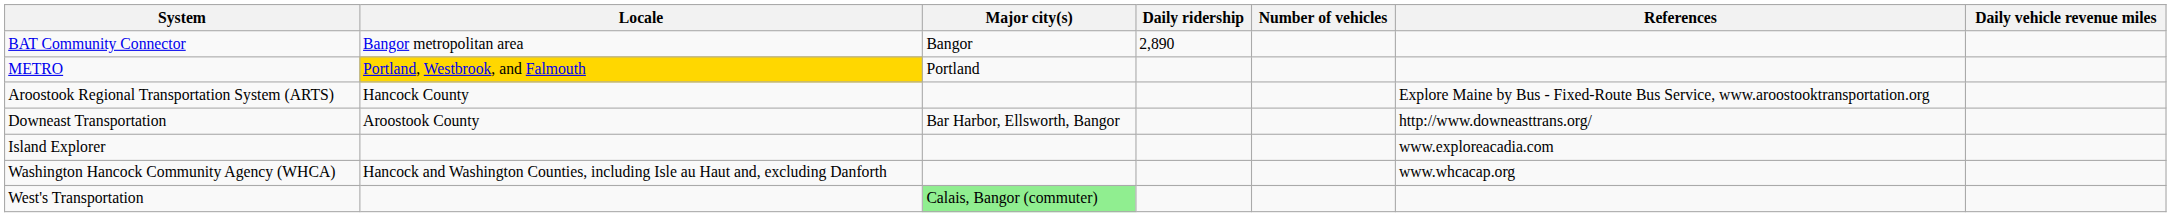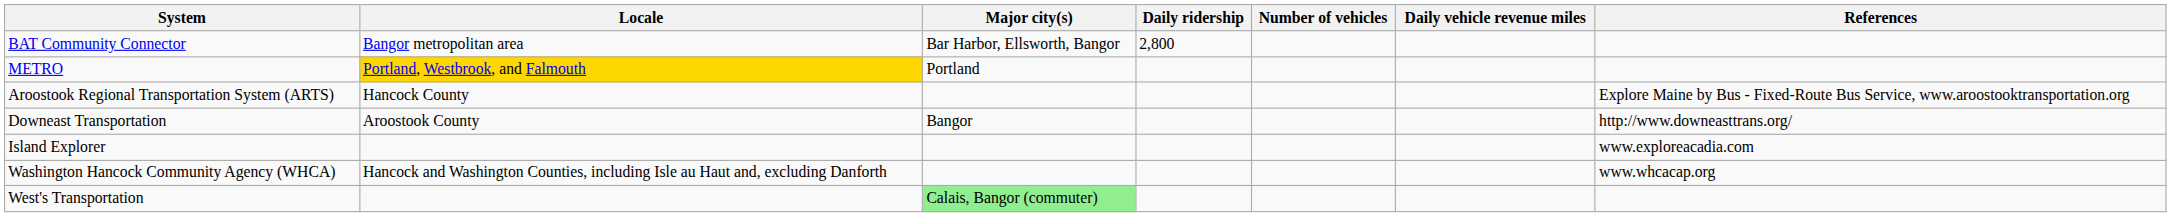columns swapped: Daily vehicle revenue miles <-> References
BAT Community Connector | Major city(s): Bangor -> Bar Harbor, Ellsworth, Bangor
BAT Community Connector | Daily ridership: 2,890 -> 2,800
Downeast Transportation | Major city(s): Bar Harbor, Ellsworth, Bangor -> Bangor
